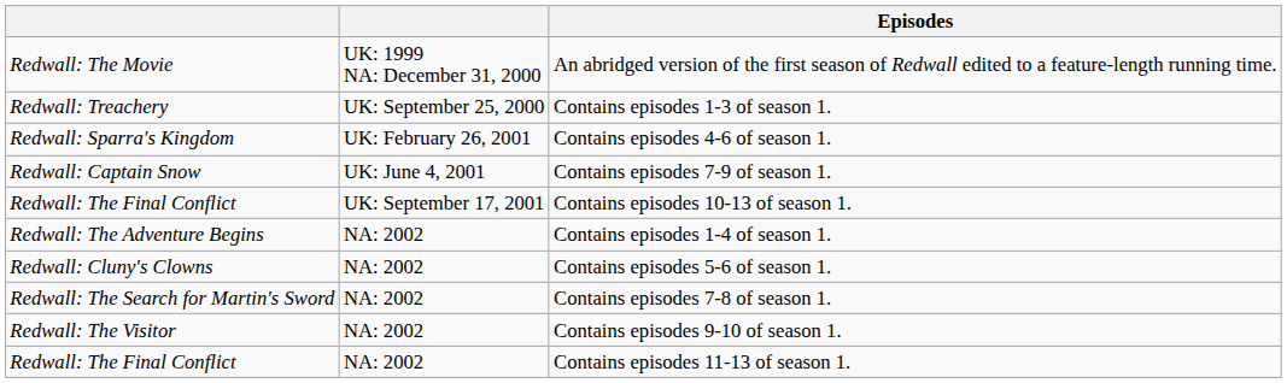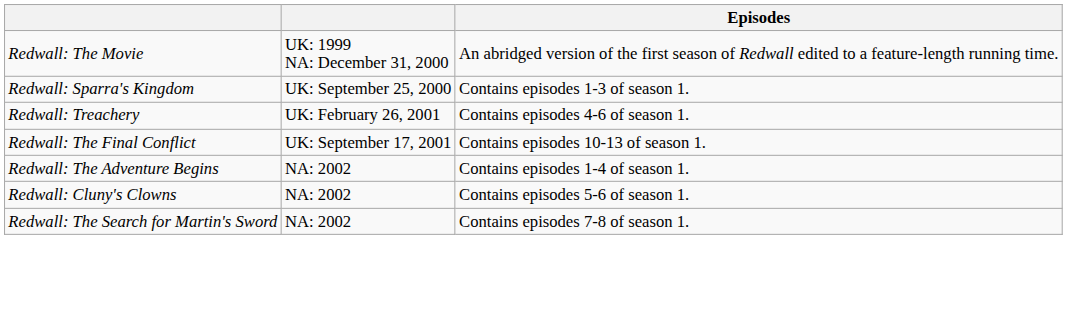Contains episodes 1-3 of season 1. | column 1: Redwall: Treachery -> Redwall: Sparra's Kingdom
Contains episodes 4-6 of season 1. | column 1: Redwall: Sparra's Kingdom -> Redwall: Treachery
- row: Redwall: Captain Snow | UK: June 4, 2001 | Contains episodes 7-9 of season 1.
- row: Redwall: The Visitor | NA: 2002 | Contains episodes 9-10 of season 1.
- row: Redwall: The Final Conflict | NA: 2002 | Contains episodes 11-13 of season 1.
